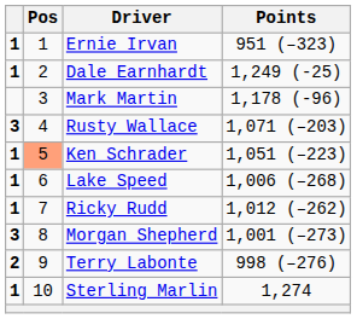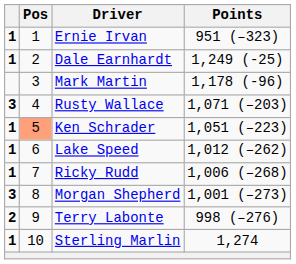Lake Speed | Points: 1,006 (–268) -> 1,012 (–262)
Ricky Rudd | Points: 1,012 (–262) -> 1,006 (–268)
